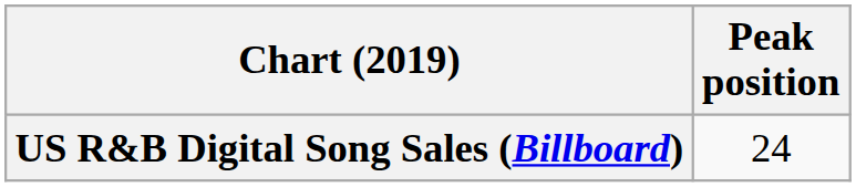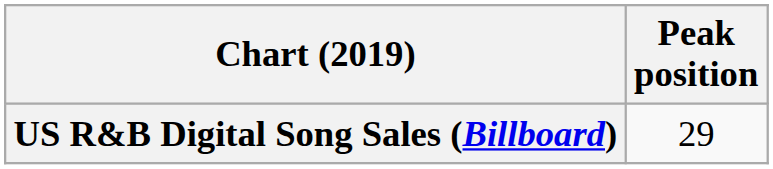US R&B Digital Song Sales (Billboard) | Peak position: 24 -> 29
